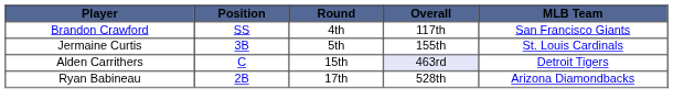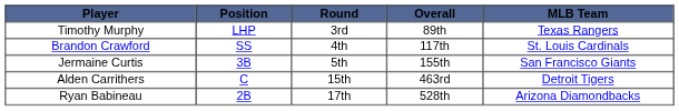+ row: Timothy Murphy | LHP | 3rd | 89th | Texas Rangers
Brandon Crawford | MLB Team: San Francisco Giants -> St. Louis Cardinals
Jermaine Curtis | MLB Team: St. Louis Cardinals -> San Francisco Giants
Alden Carrithers | Overall: lavender background -> no background
